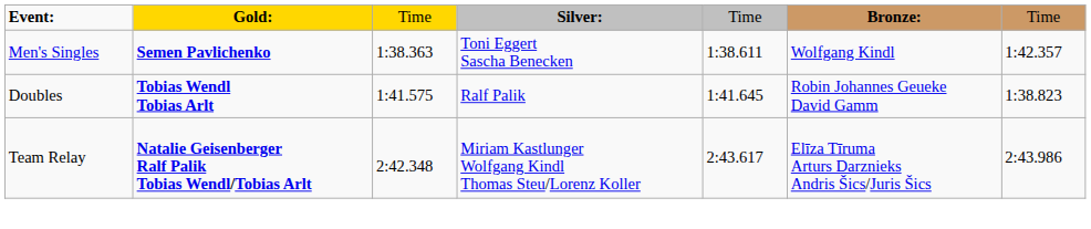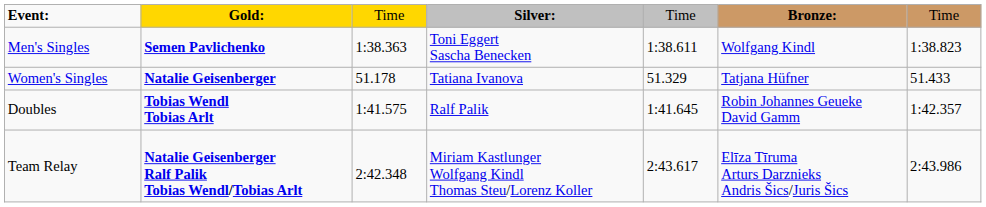Men's Singles | column 7: 1:42.357 -> 1:38.823
+ row: Women's Singles | Natalie Geisenberger | 51.178 | Tatiana Ivanova | 51.329 | Tatjana Hüfner | 51.433
Doubles | column 7: 1:38.823 -> 1:42.357
